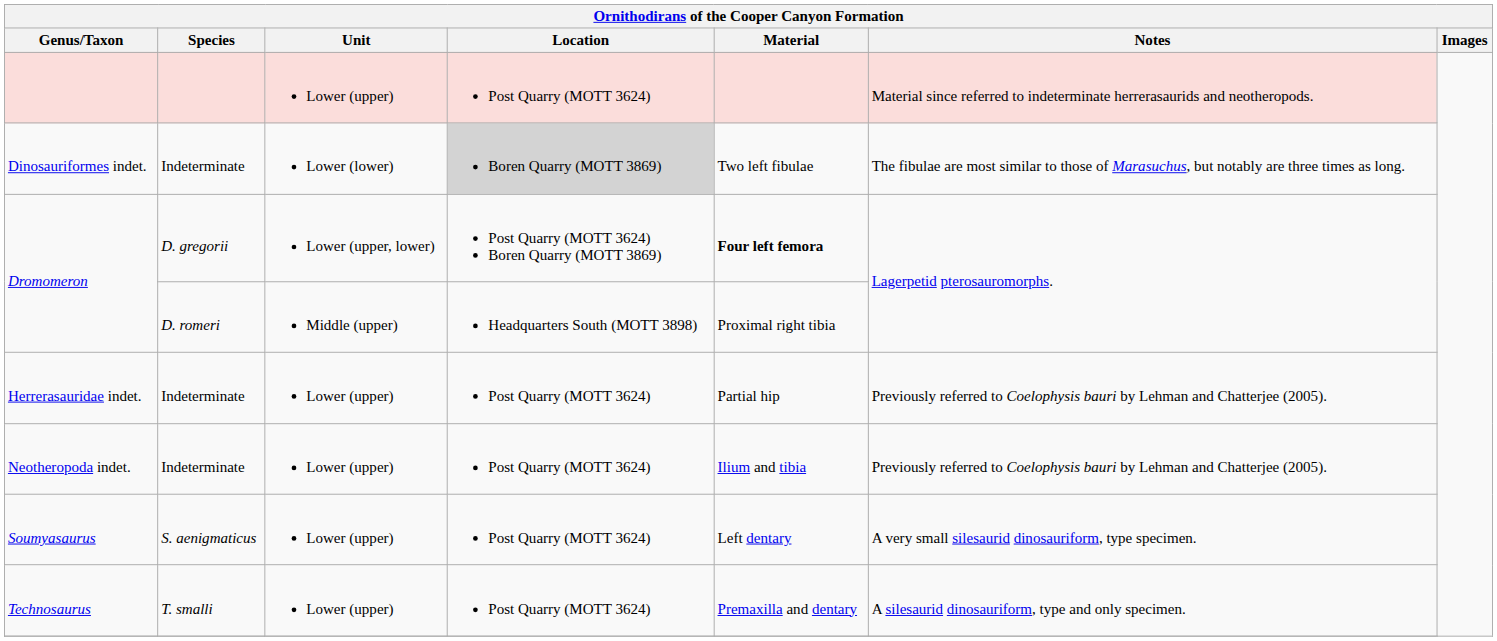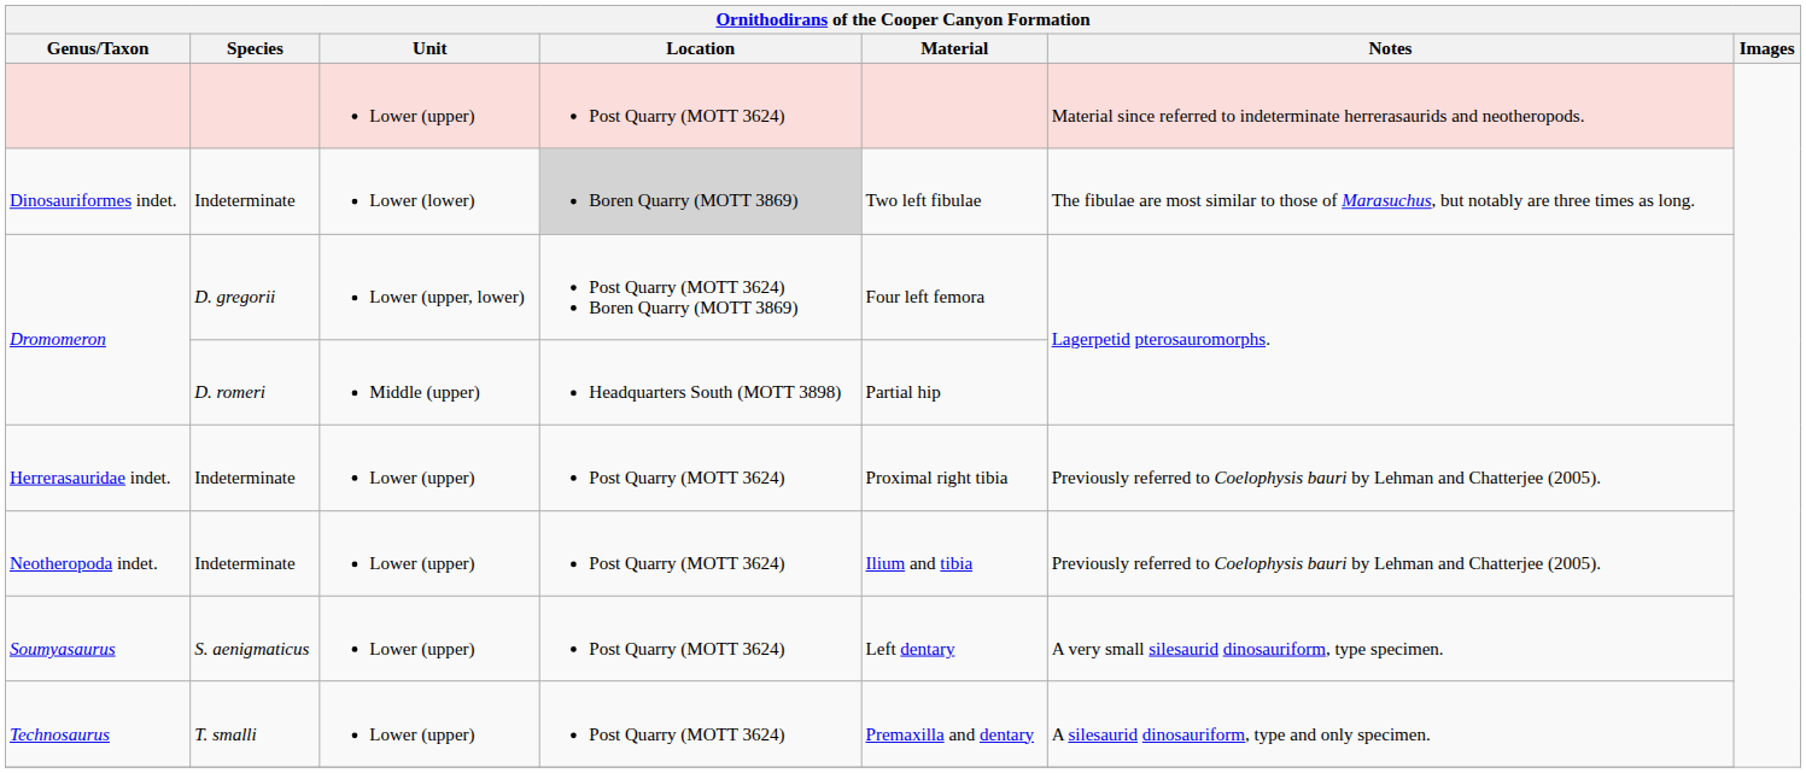Dromomeron / D. gregorii | Material: bold -> normal
Dromomeron / D. romeri | Material: Proximal right tibia -> Partial hip
Herrerasauridae indet. | Material: Partial hip -> Proximal right tibia
